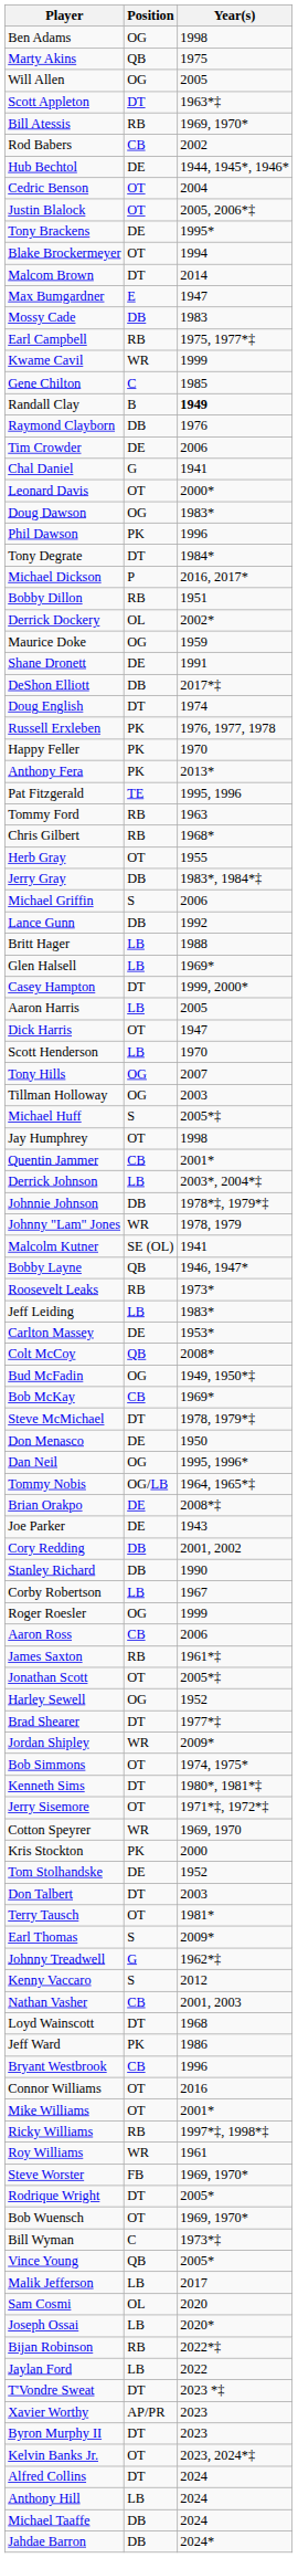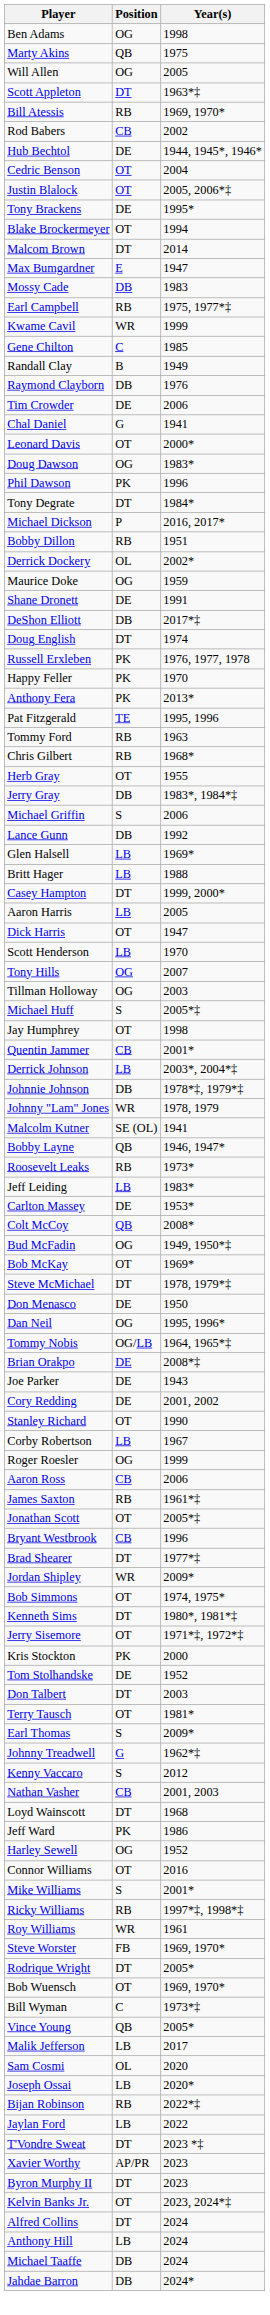Randall Clay | Year(s): bold -> normal
rows swapped: Britt Hager <-> Glen Halsell
Bob McKay | Position: CB -> OT
Cory Redding | Position: DB -> DE
Stanley Richard | Position: DB -> OT
rows swapped: Harley Sewell <-> Bryant Westbrook
- row: Cotton Speyrer | WR | 1969, 1970
Mike Williams | Position: OT -> S
